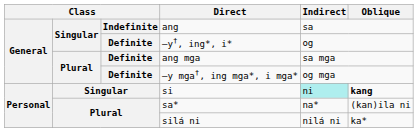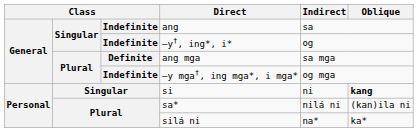–y†, ing*, i* | column 3: Definite -> Indefinite
–y mga†, ing mga*, i mga* | column 3: Definite -> Indefinite
si | Indirect: paleturquoise background -> no background
sa* | Indirect: na* -> nilá ni
silá ni | Indirect: nilá ni -> na*
